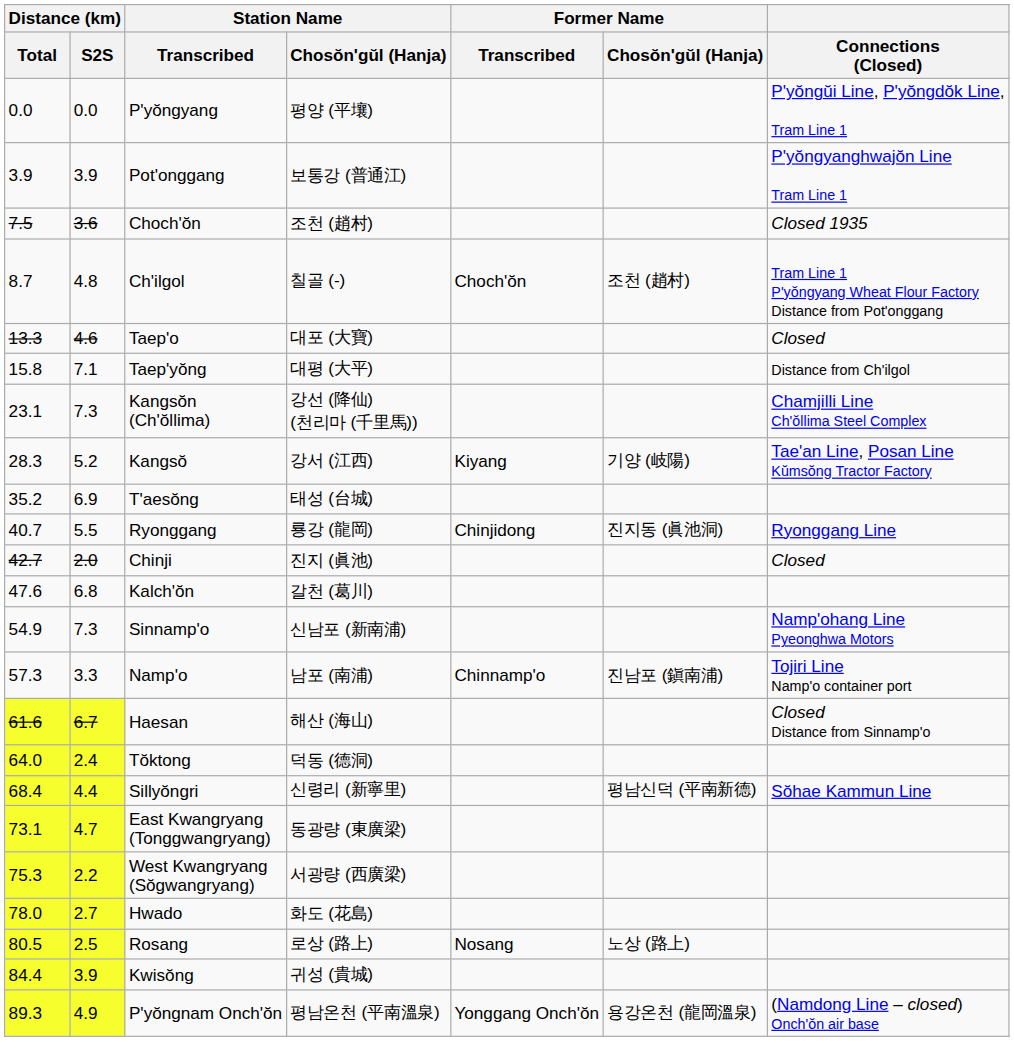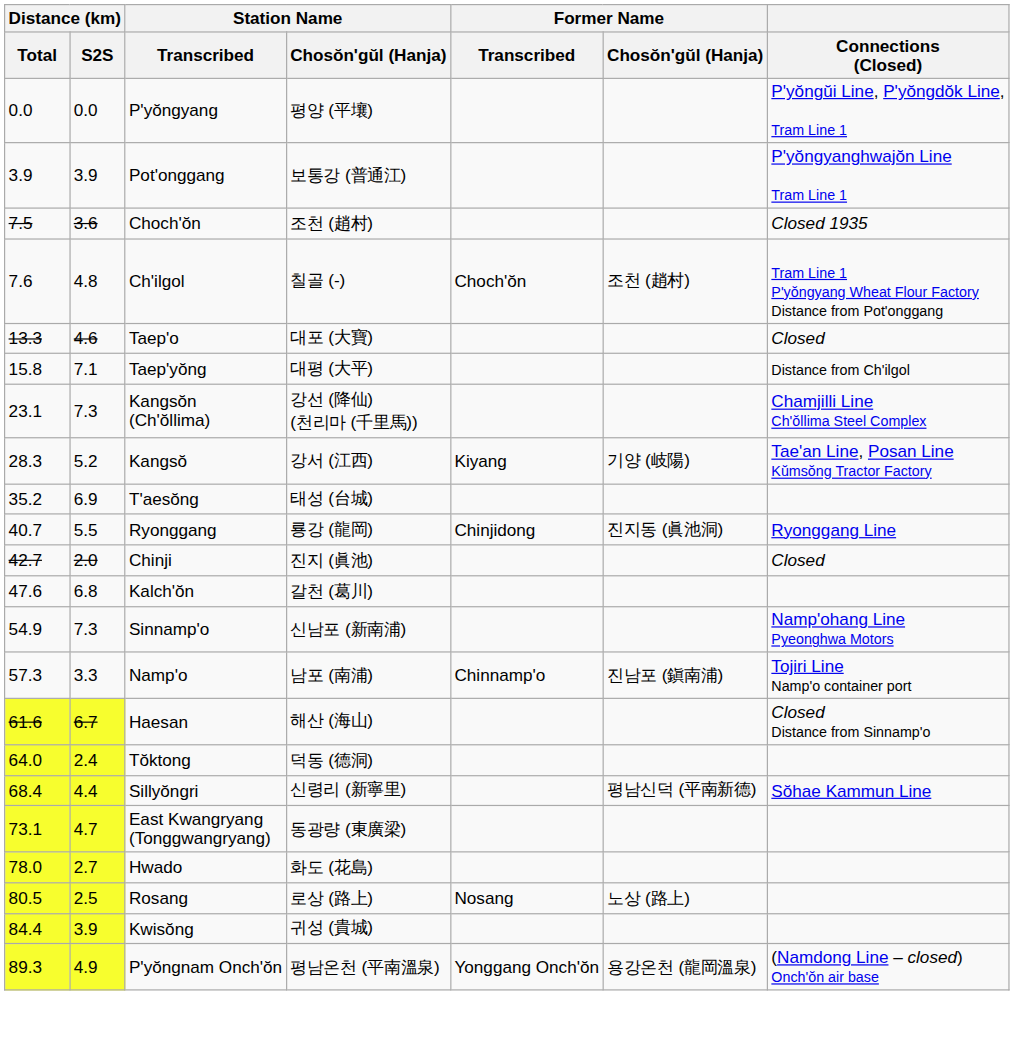Ch'ilgol | Distance (km) / Total: 8.7 -> 7.6
- row: 75.3 | 2.2 | West Kwangryang (Sŏgwangryang) | 서광량 (西廣梁)
